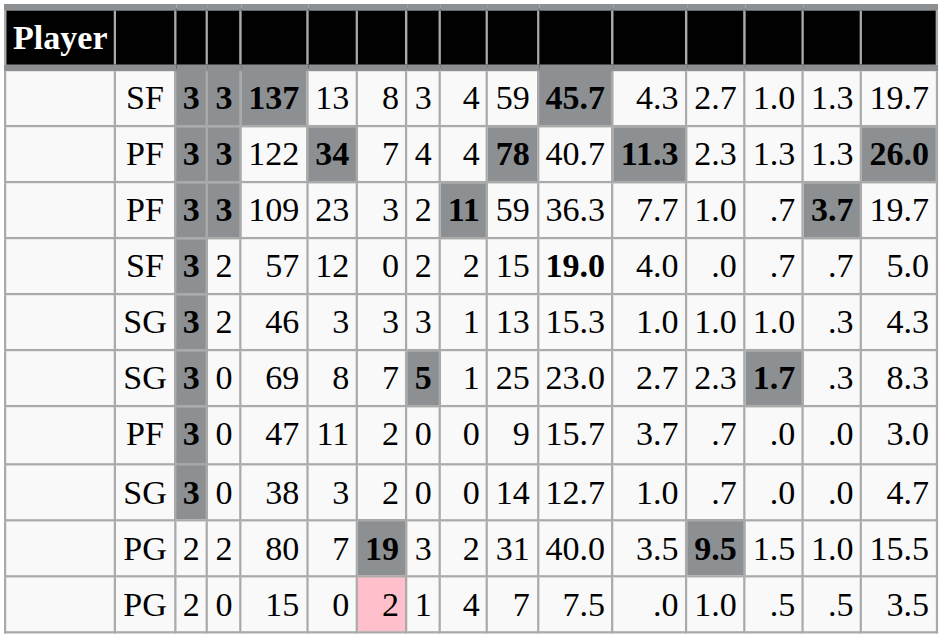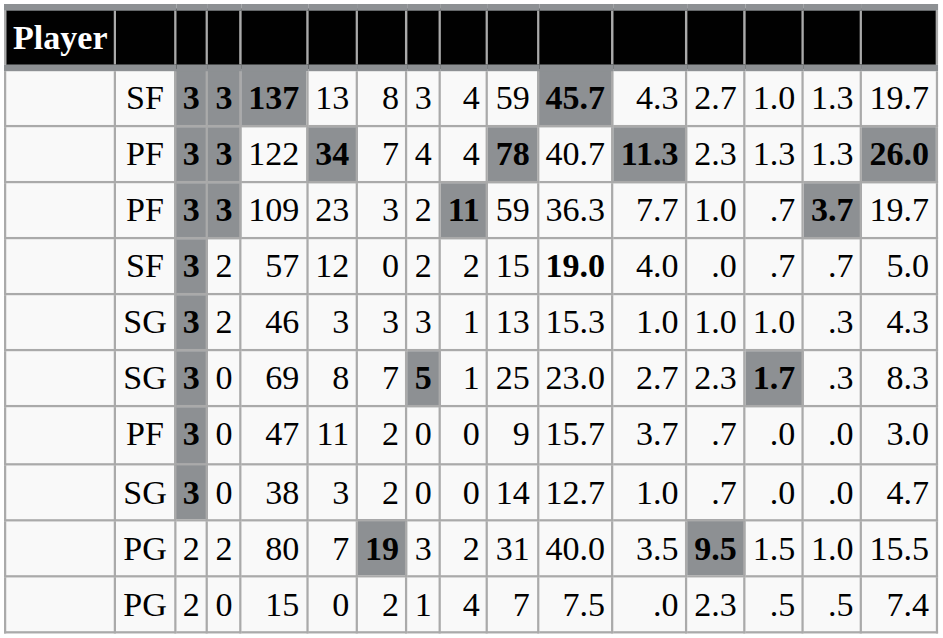PG / 0 | column 7: pink background -> no background
PG / 0 | column 13: 1.0 -> 2.3
PG / 0 | column 16: 3.5 -> 7.4
